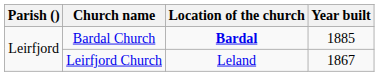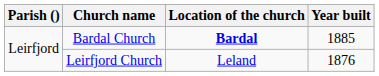Leirfjord Church | Year built: 1867 -> 1876
